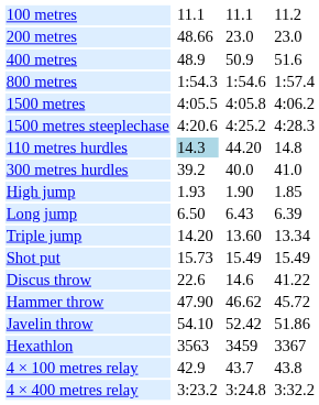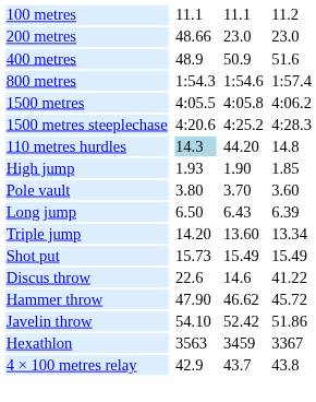- row: 300 metres hurdles | 39.2 | 40.0 | 41.0
+ row: Pole vault | 3.80 | 3.70 | 3.60
- row: 4 × 400 metres relay | 3:23.2 | 3:24.8 | 3:32.2
